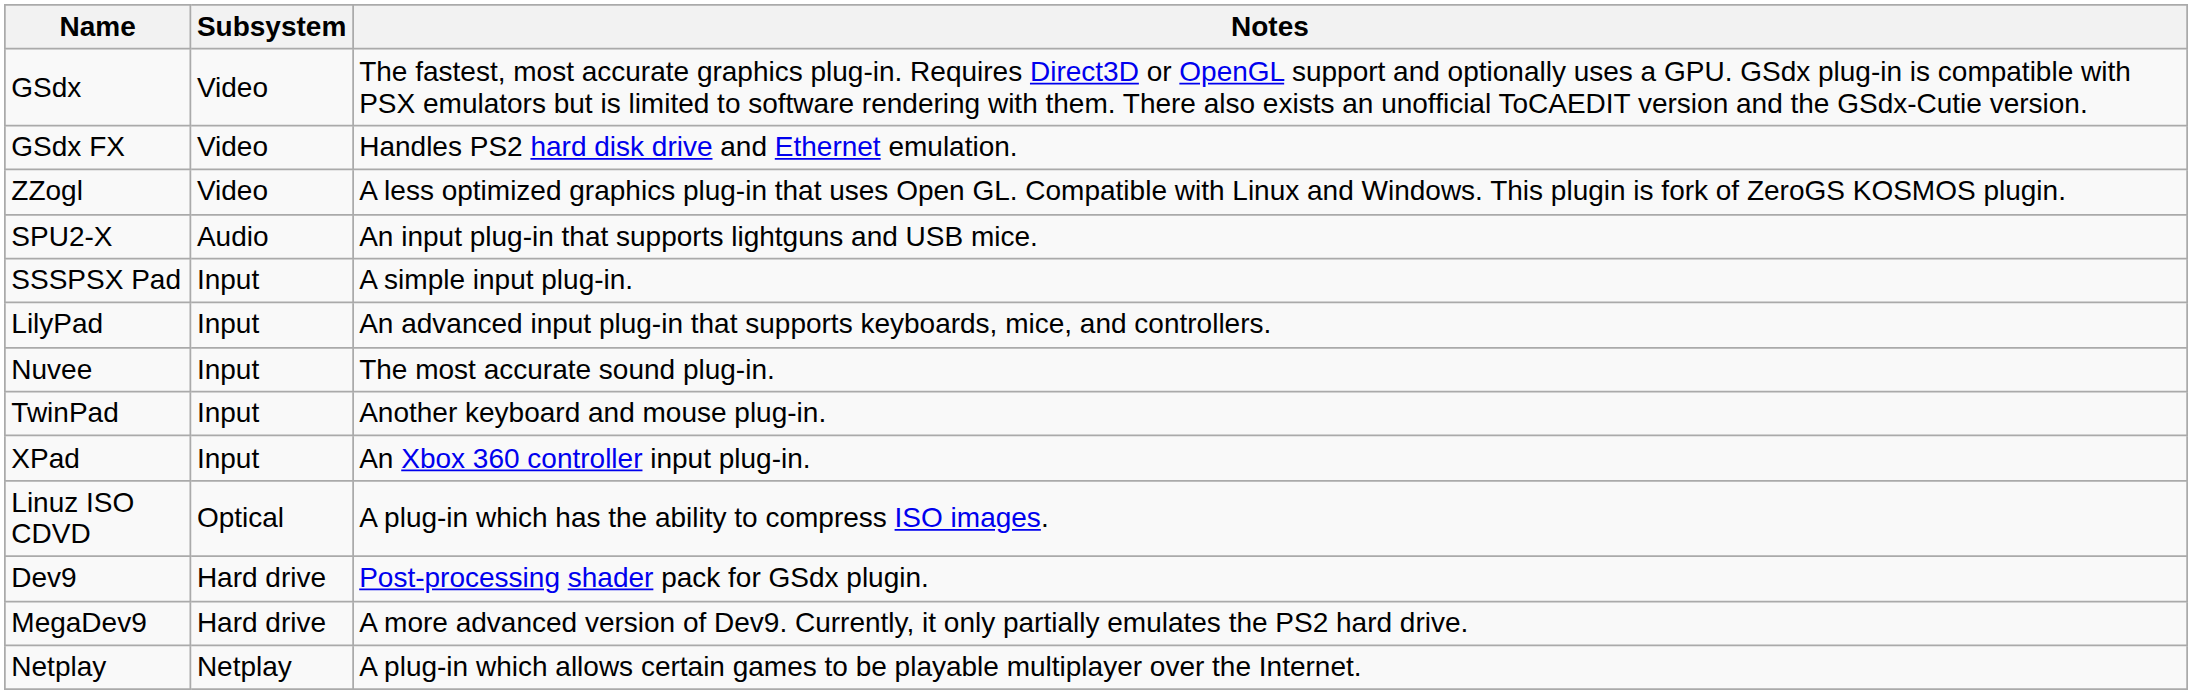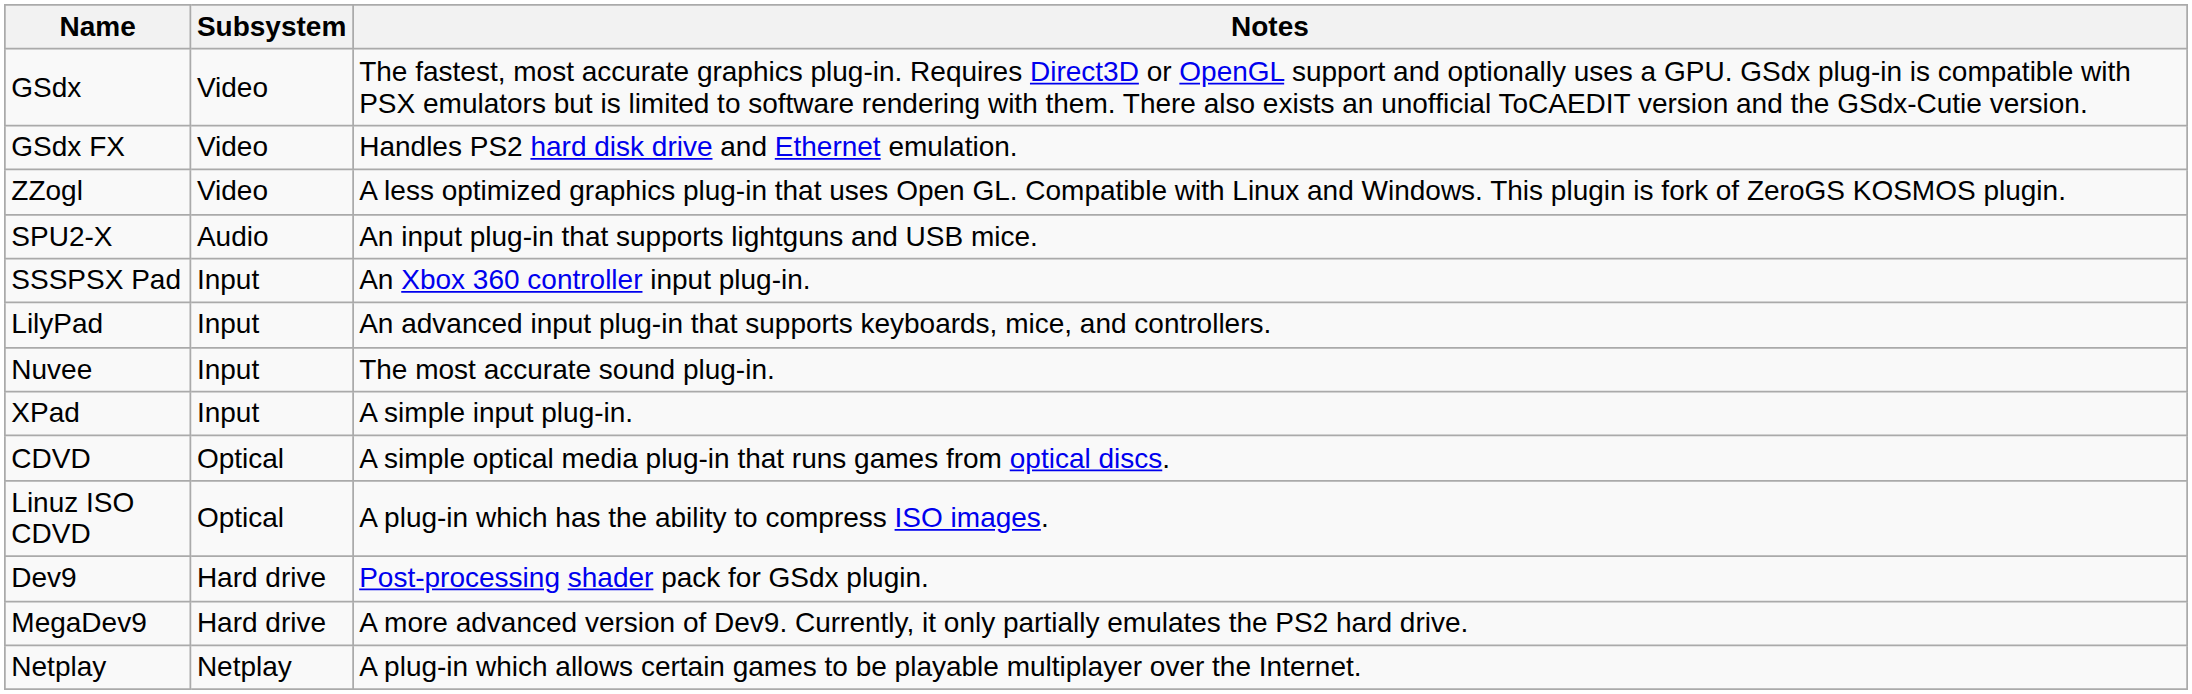SSSPSX Pad | Notes: A simple input plug-in. -> An Xbox 360 controller input plug-in.
- row: TwinPad | Input | Another keyboard and mouse plug-in.
XPad | Notes: An Xbox 360 controller input plug-in. -> A simple input plug-in.
+ row: CDVD | Optical | A simple optical media plug-in that runs games from optical discs.
